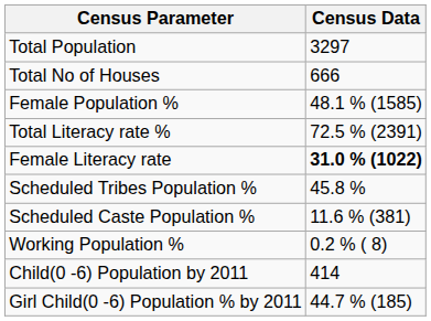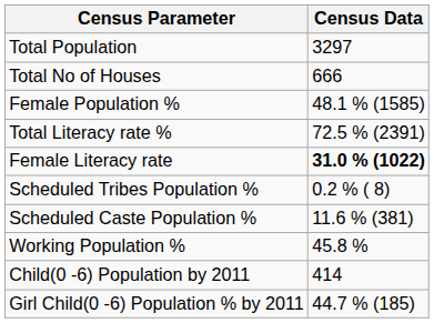Scheduled Tribes Population % | Census Data: 45.8 % -> 0.2 % ( 8)
Working Population % | Census Data: 0.2 % ( 8) -> 45.8 %
